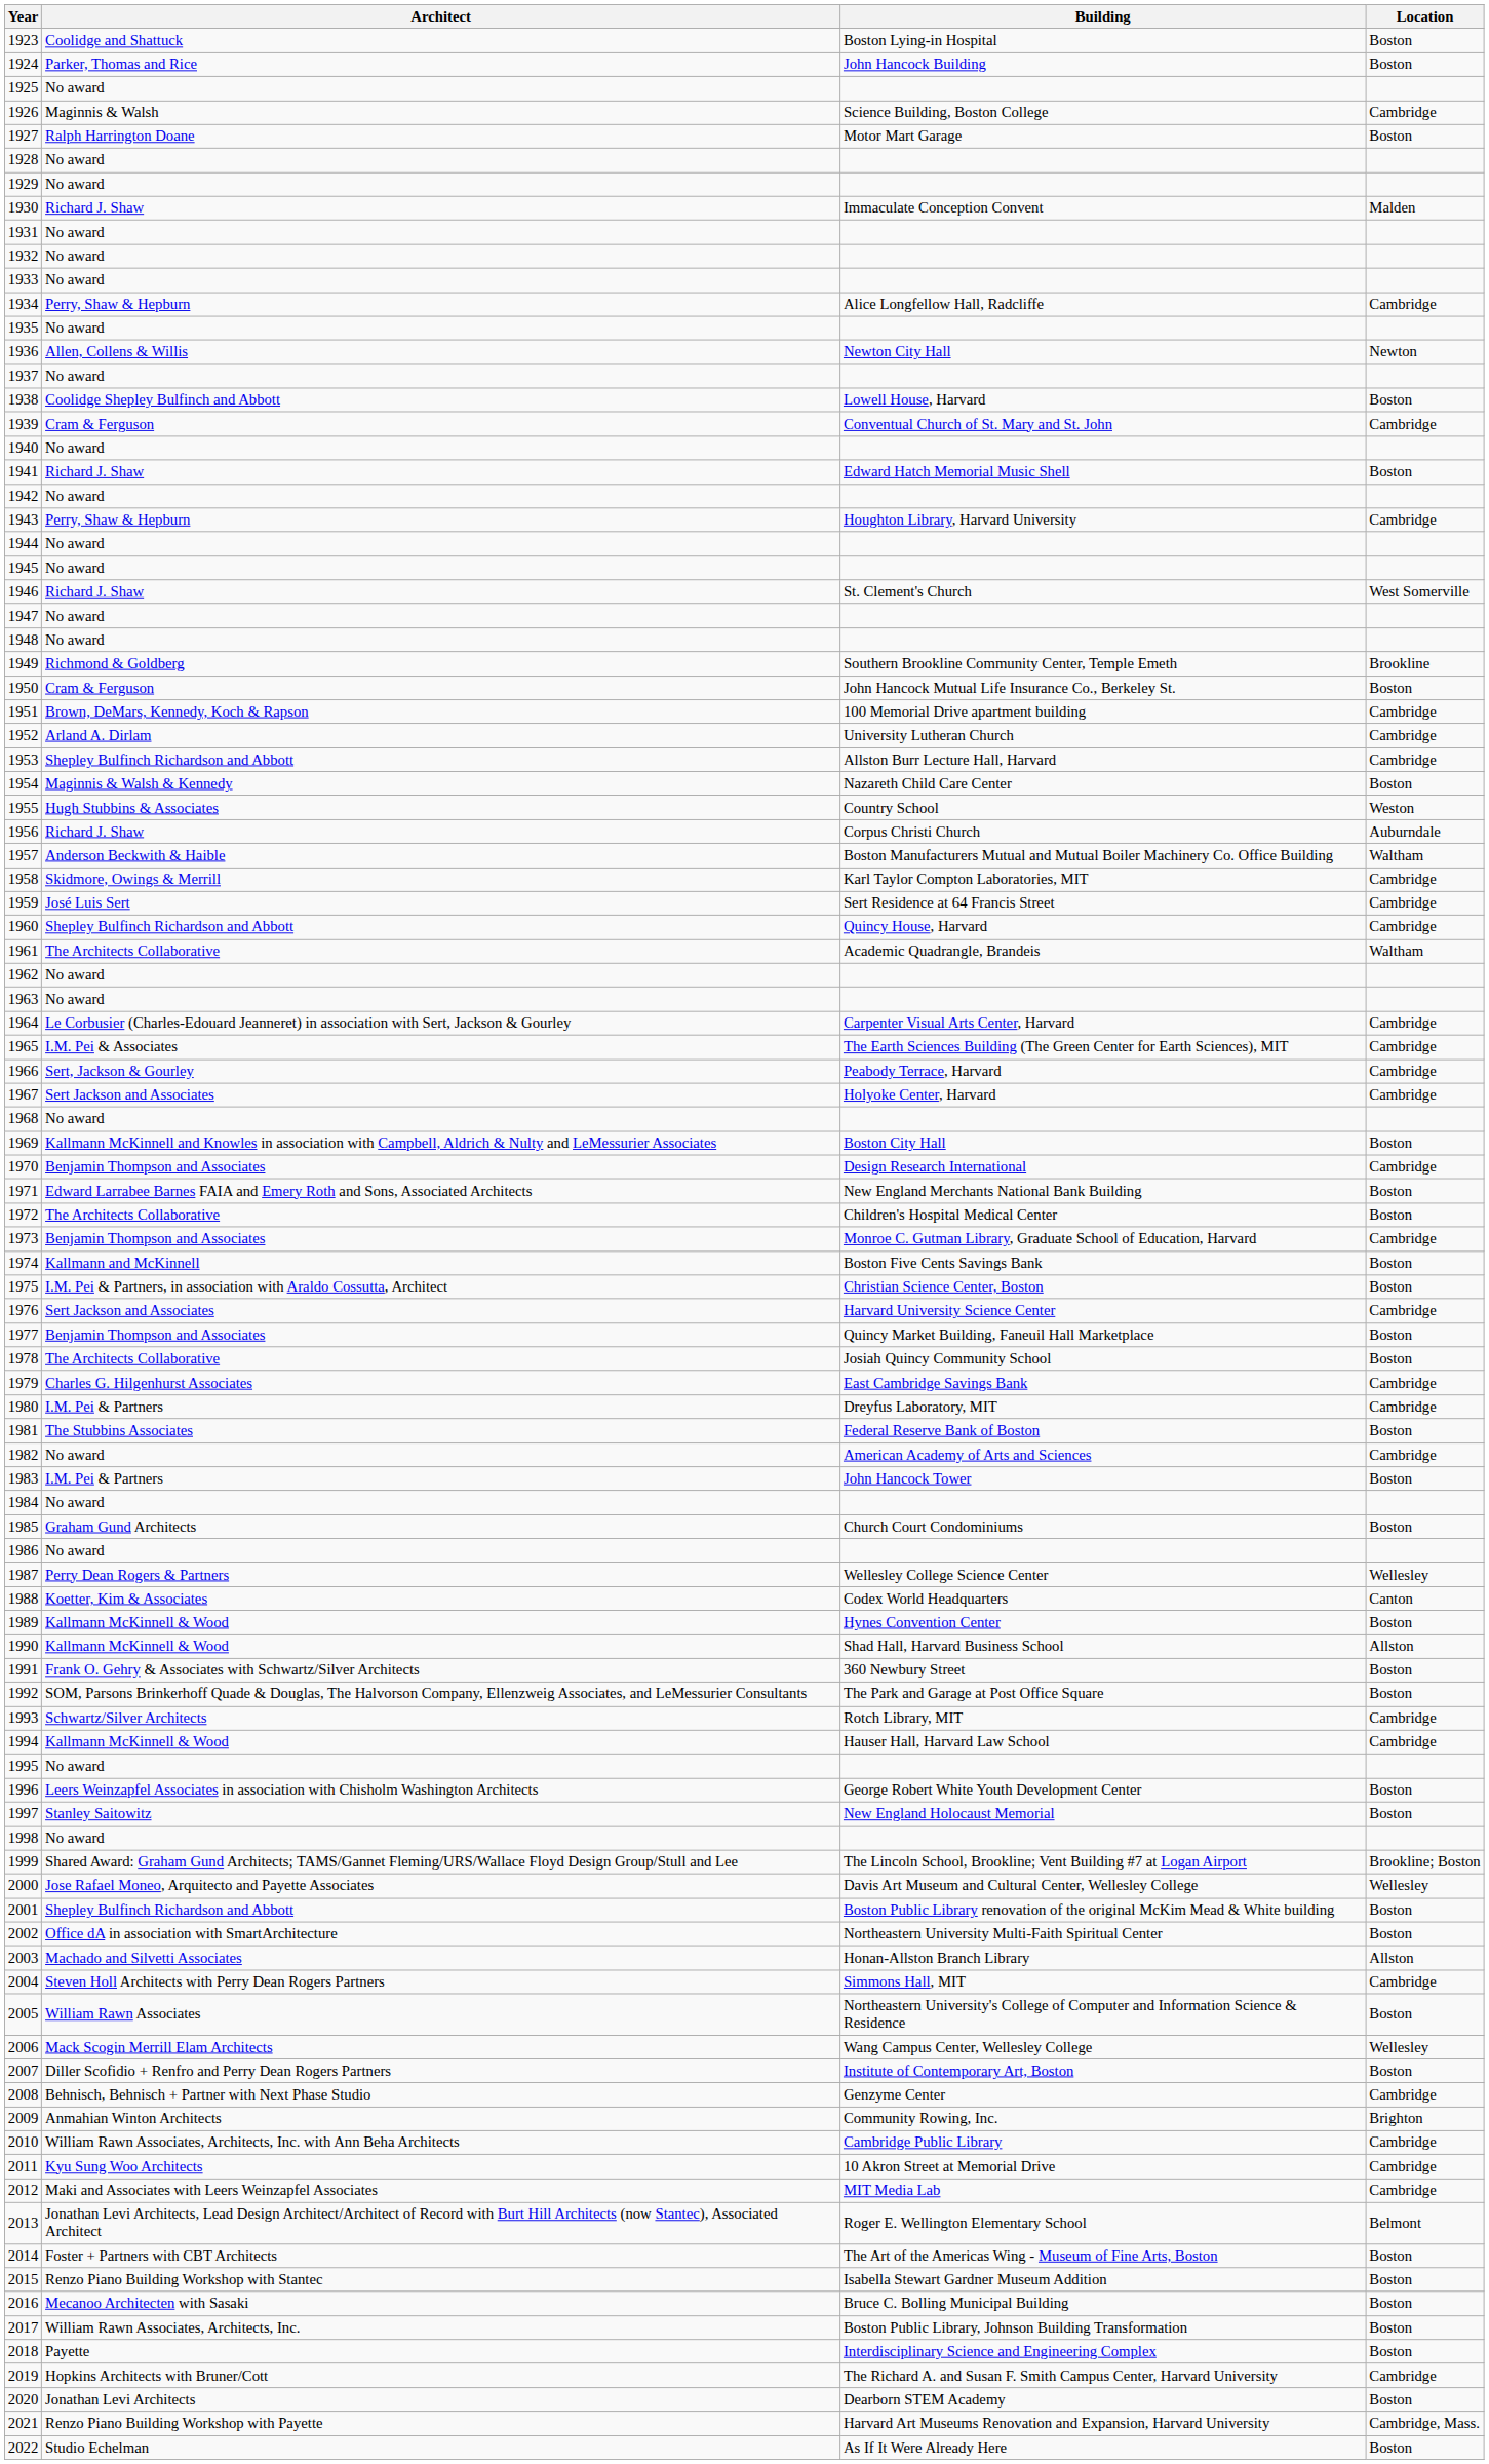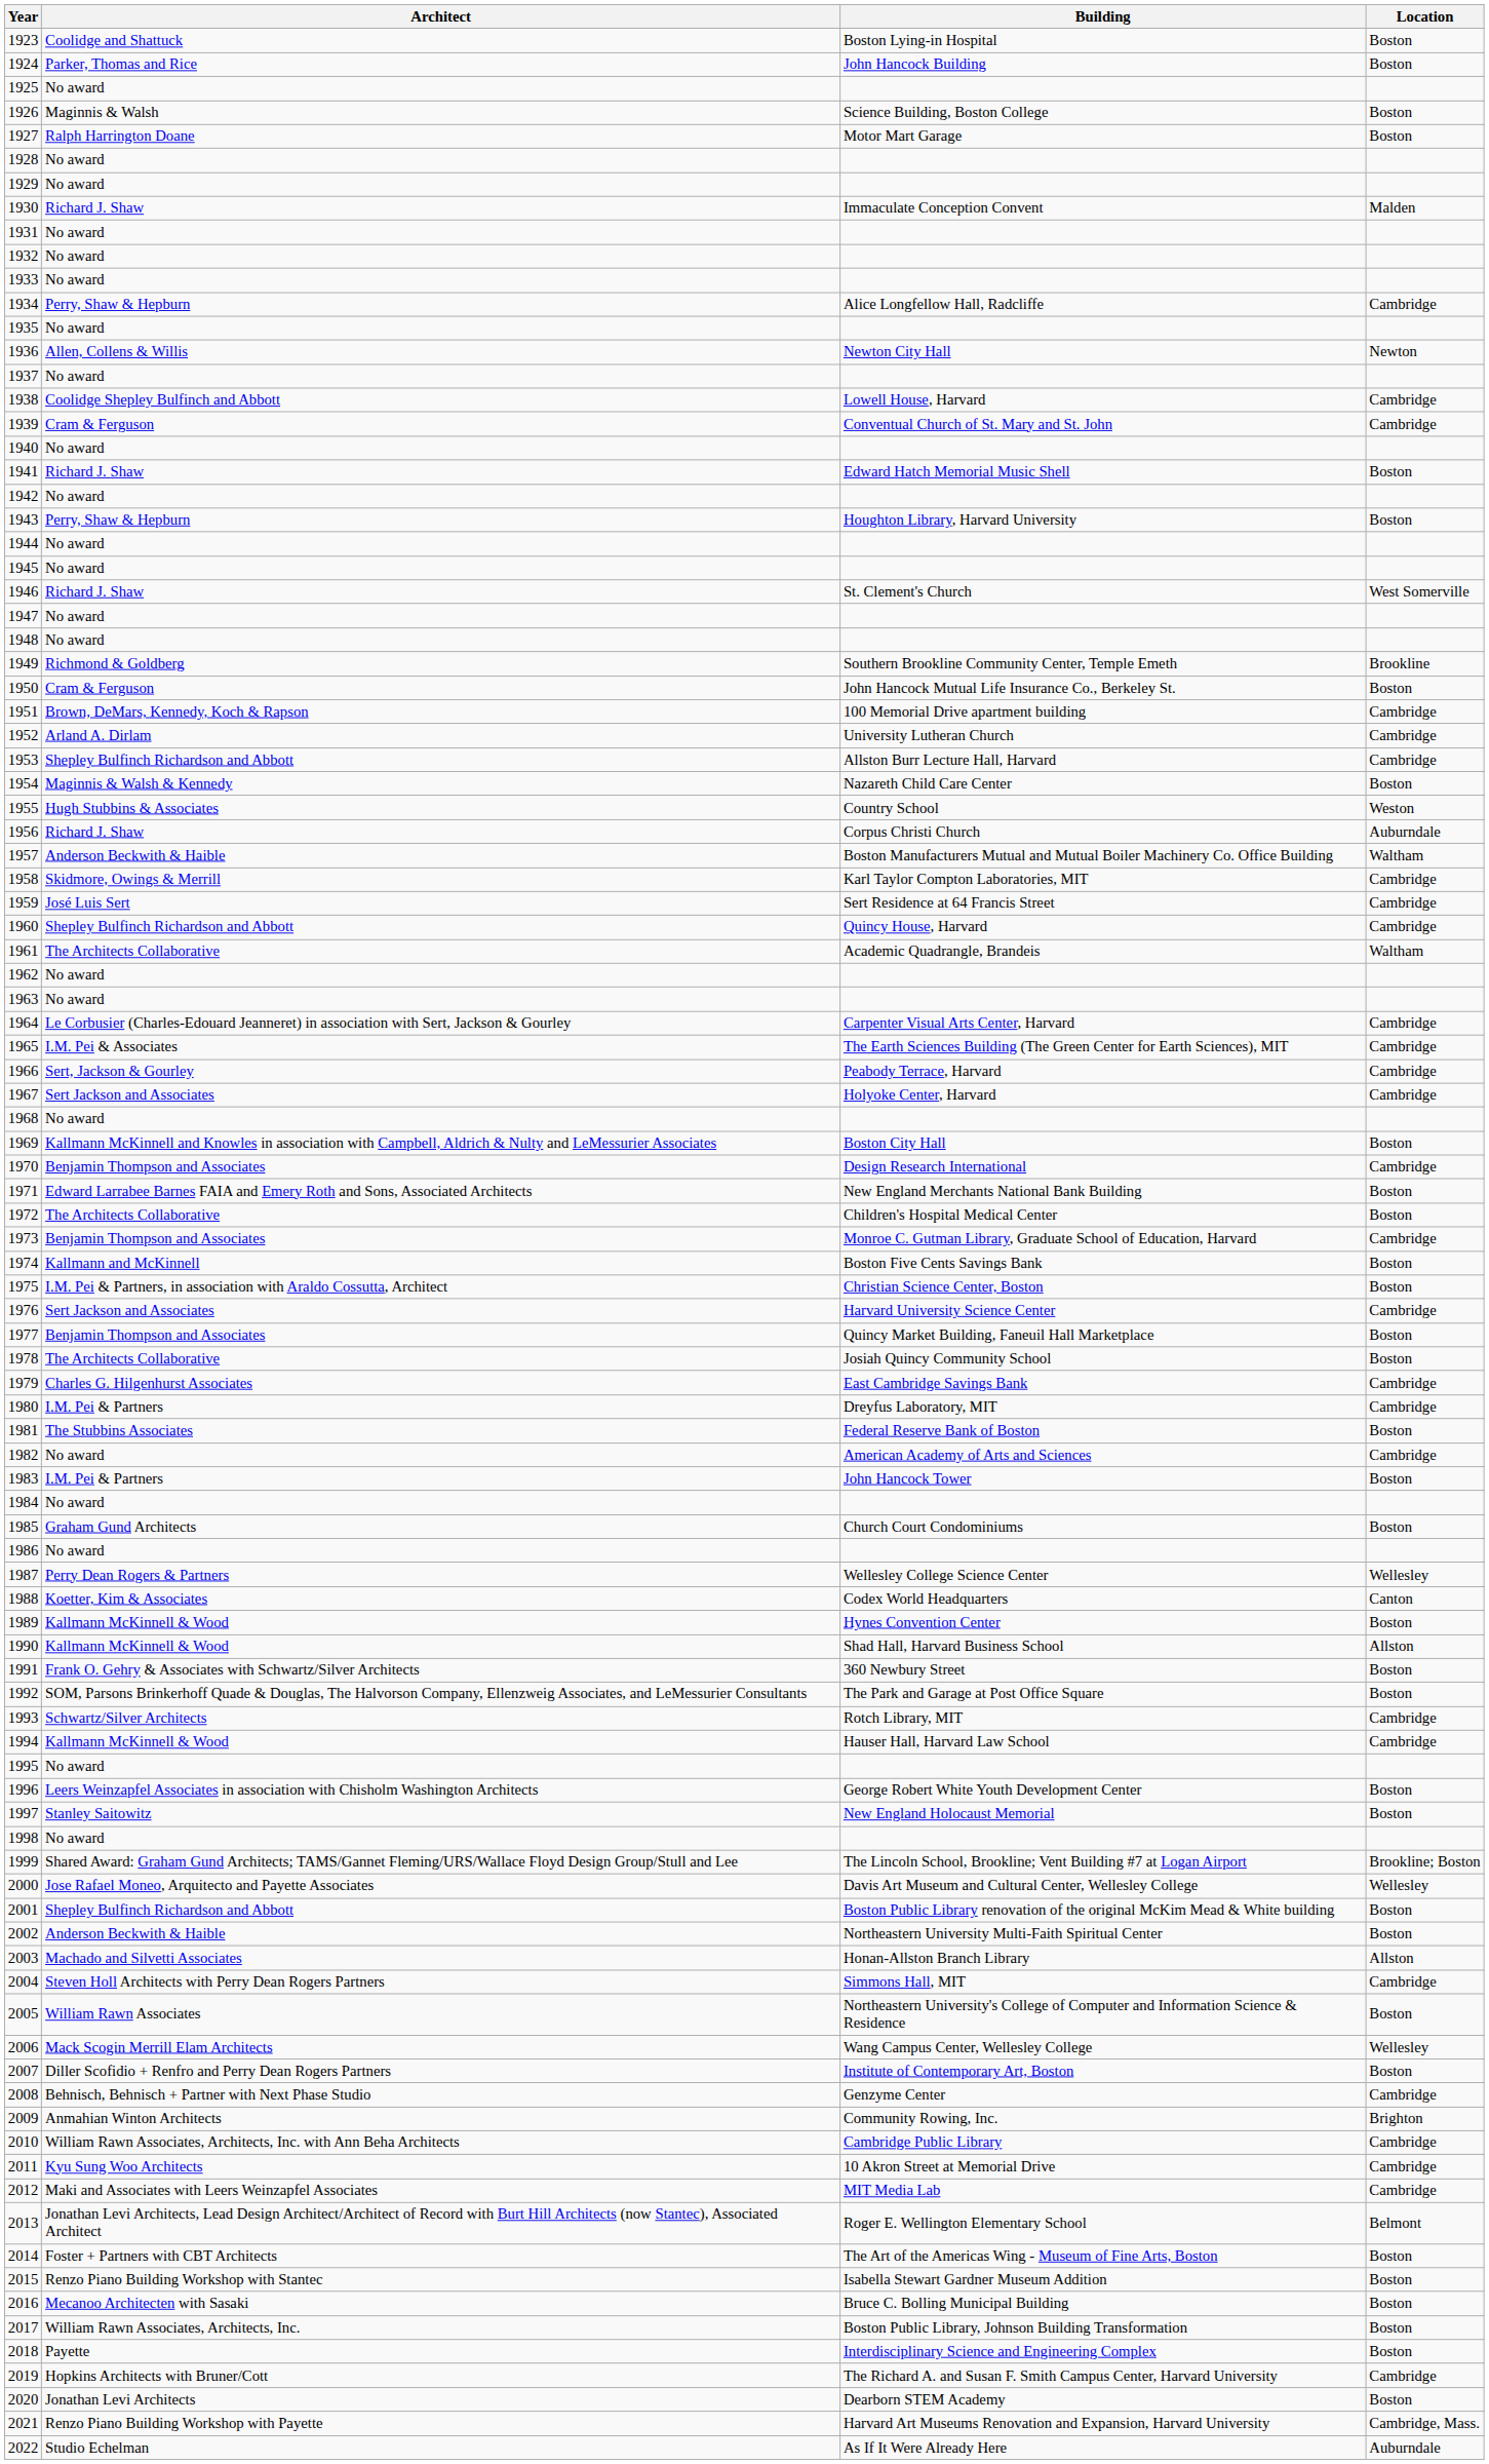1926 | Location: Cambridge -> Boston
1938 | Location: Boston -> Cambridge
1943 | Location: Cambridge -> Boston
2002 | Architect: Office dA in association with SmartArchitecture -> Anderson Beckwith & Haible
2022 | Location: Boston -> Auburndale
